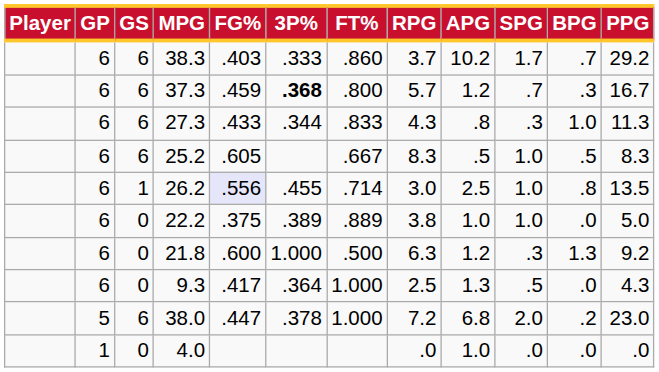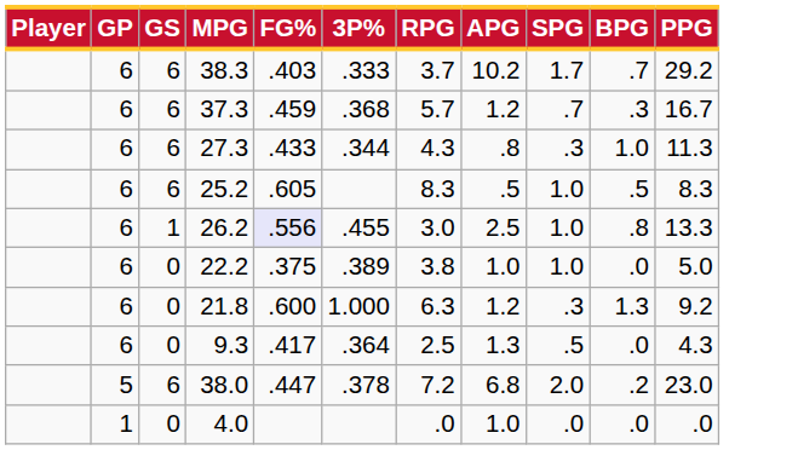- column: FT% | .860 | .800 | .833 | .667 | .714 | .889 | .500 | 1.000 | 1.000
37.3 | 3P%: bold -> normal
26.2 | PPG: 13.5 -> 13.3
